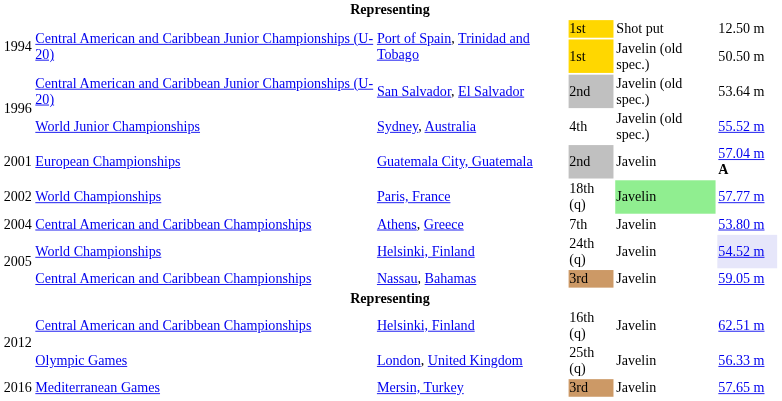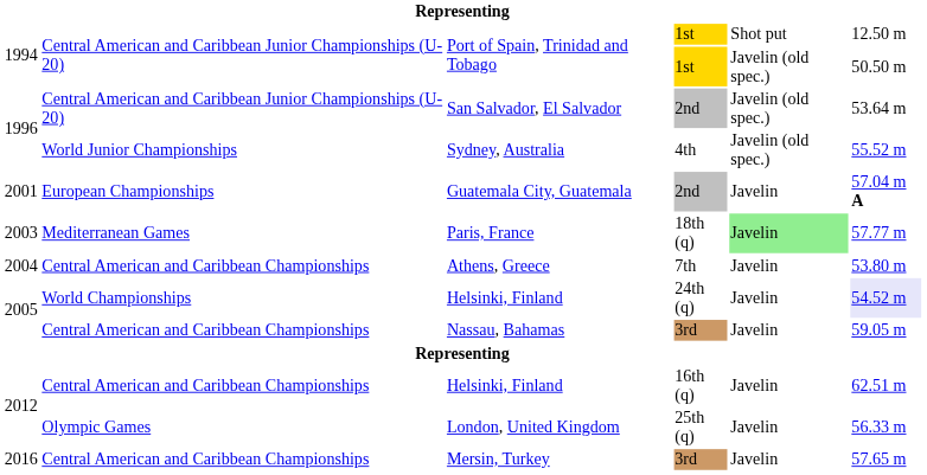Paris, France | column 1: 2002 -> 2003
Paris, France | column 2: World Championships -> Mediterranean Games
Mersin, Turkey | column 2: Mediterranean Games -> Central American and Caribbean Championships
